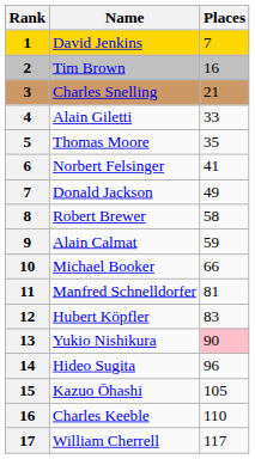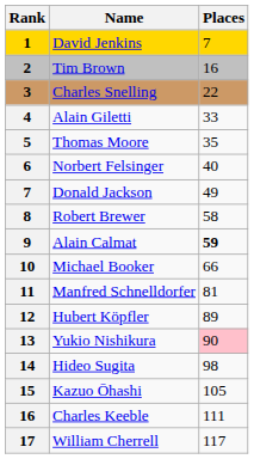Charles Snelling | Places: 21 -> 22
Norbert Felsinger | Places: 41 -> 40
Alain Calmat | Places: normal -> bold
Hubert Köpfler | Places: 83 -> 89
Hideo Sugita | Places: 96 -> 98
Charles Keeble | Places: 110 -> 111
